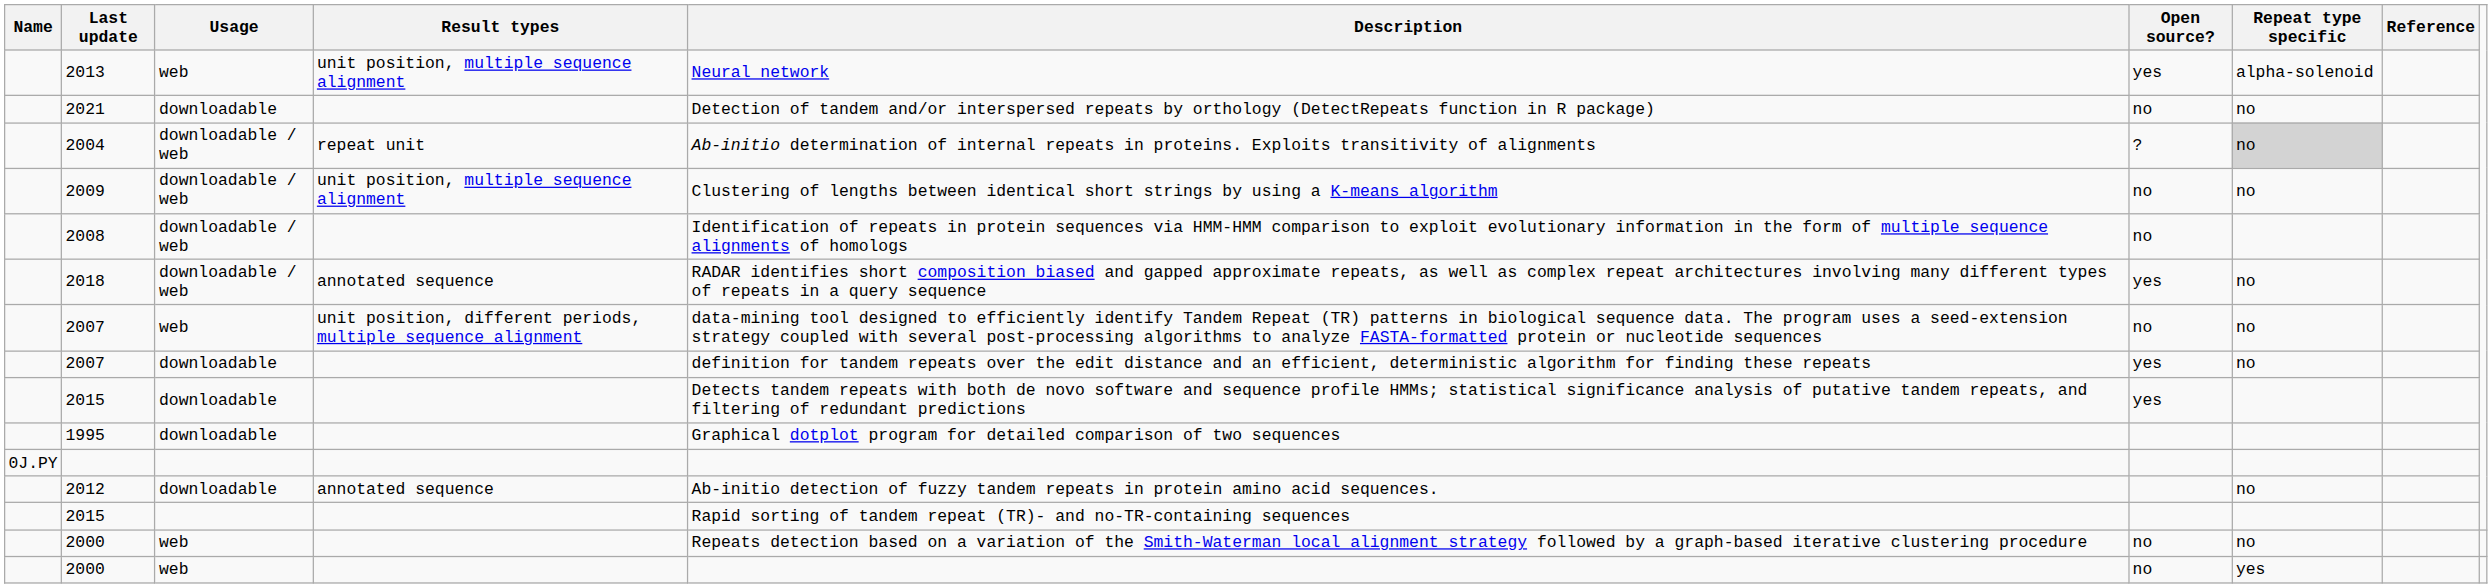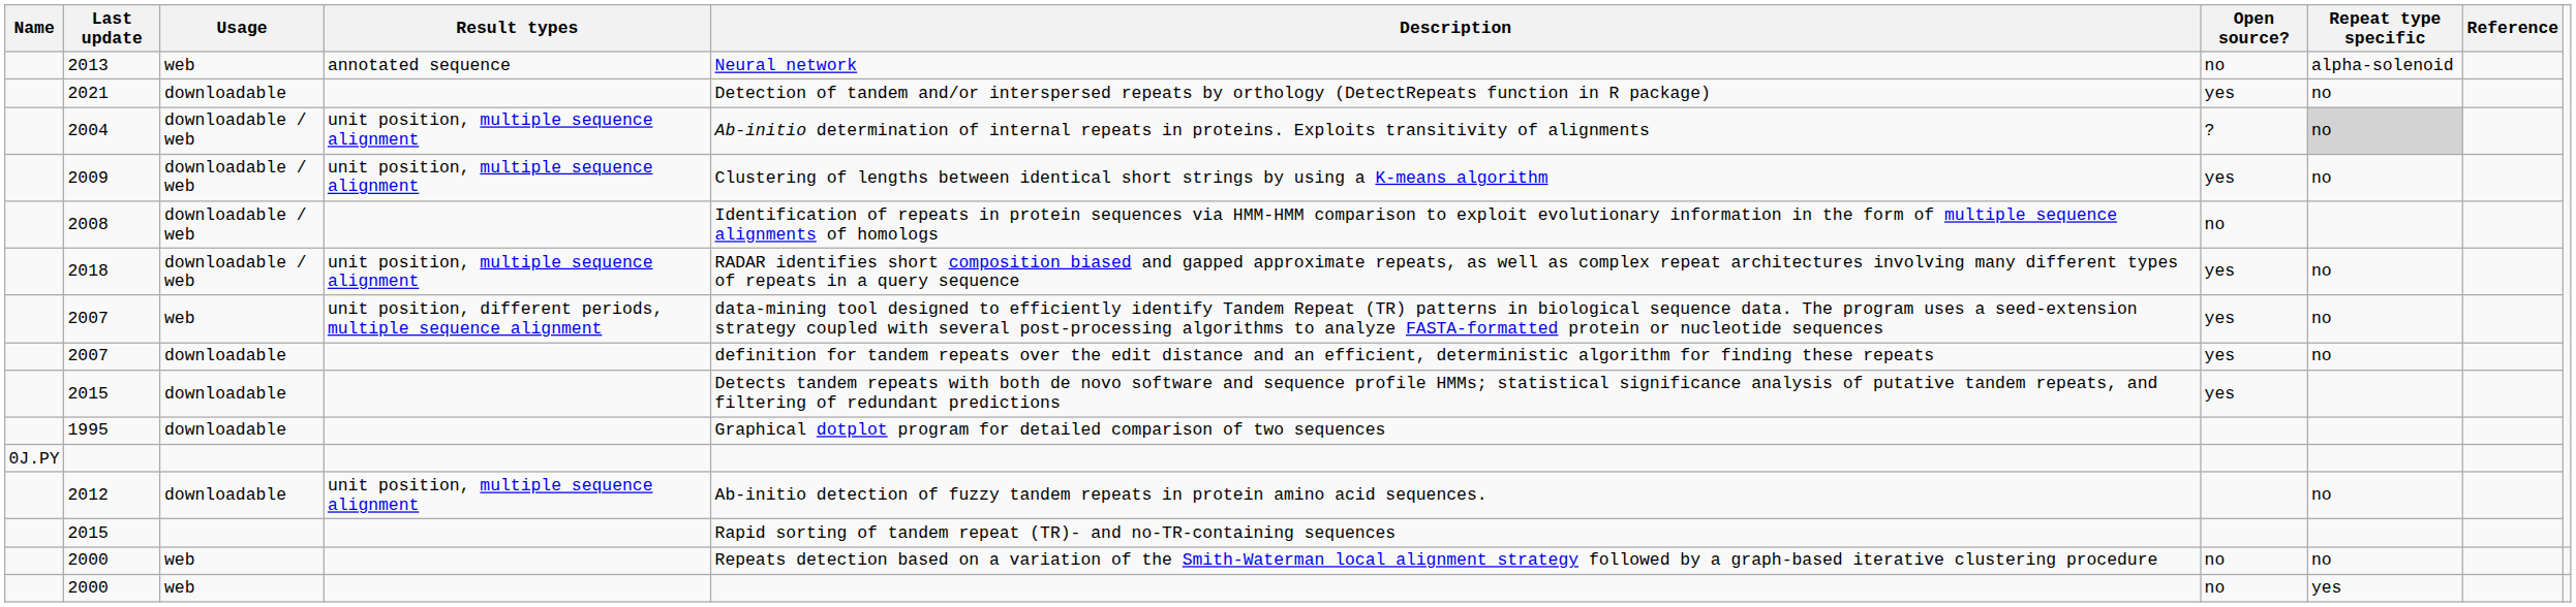2013 | Result types: unit position, multiple sequence alignment -> annotated sequence
2013 | Open source?: yes -> no
2021 | Open source?: no -> yes
2004 | Result types: repeat unit -> unit position, multiple sequence alignment
2009 | Open source?: no -> yes
2018 | Result types: annotated sequence -> unit position, multiple sequence alignment
2007 / web | Open source?: no -> yes
2012 | Result types: annotated sequence -> unit position, multiple sequence alignment
